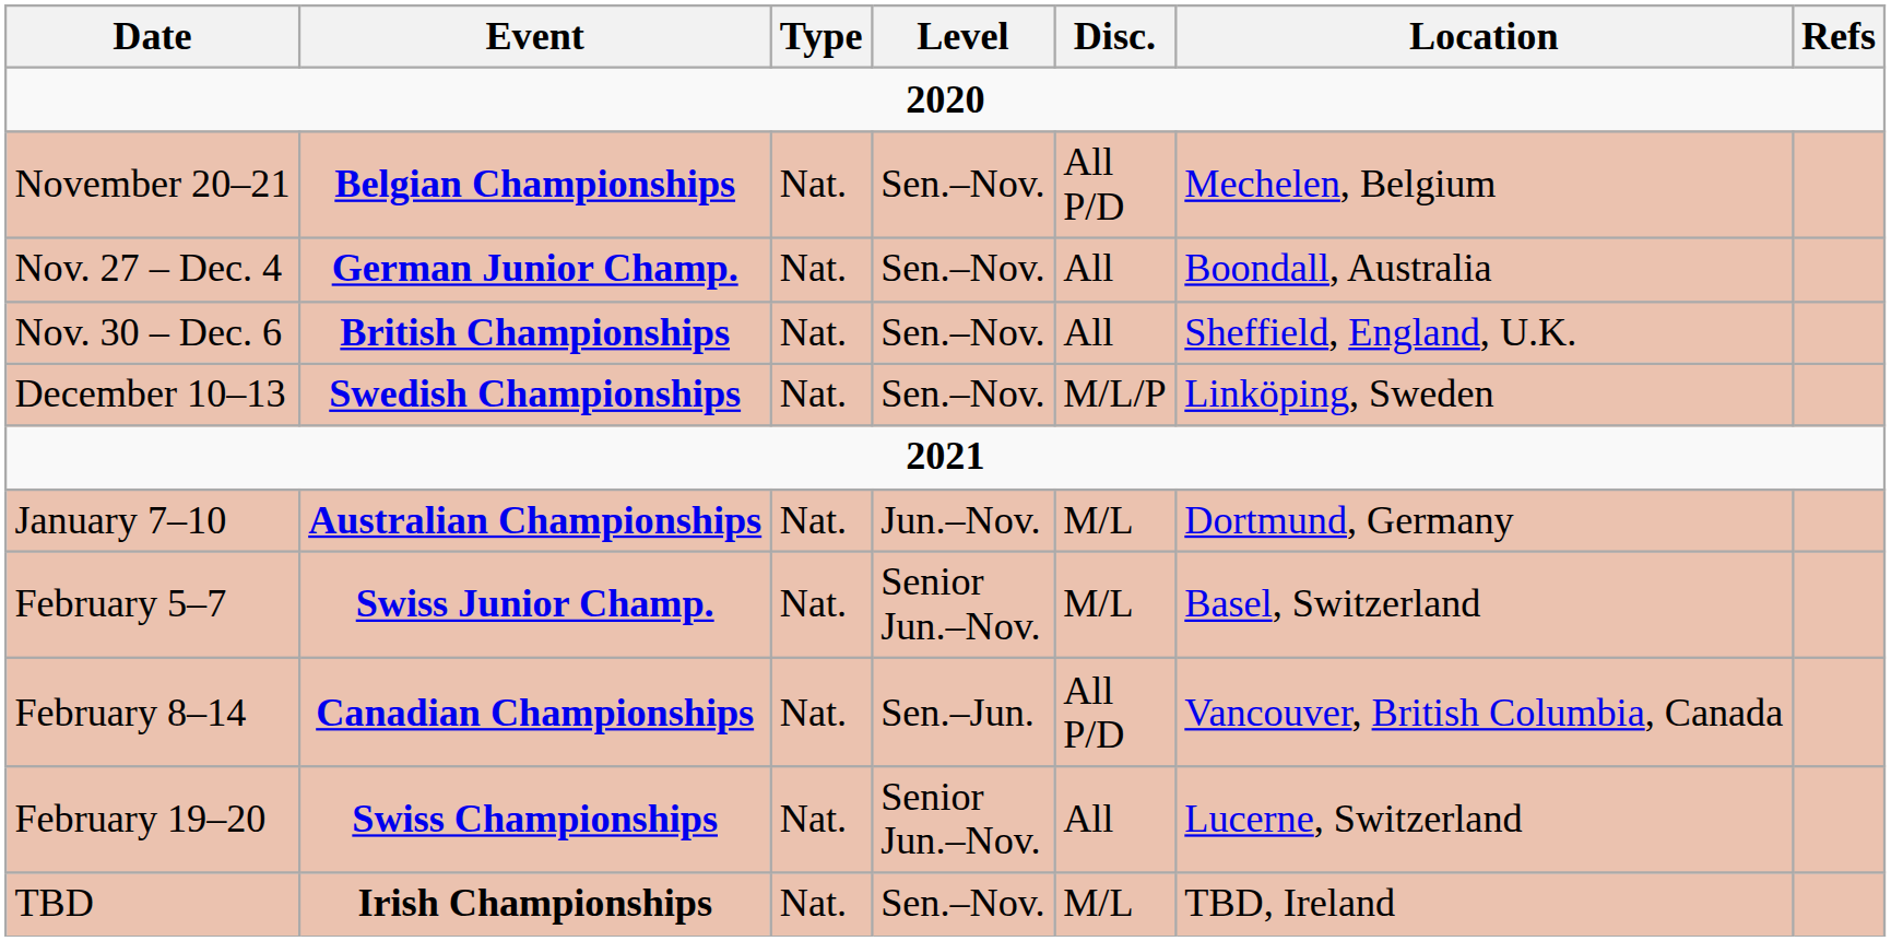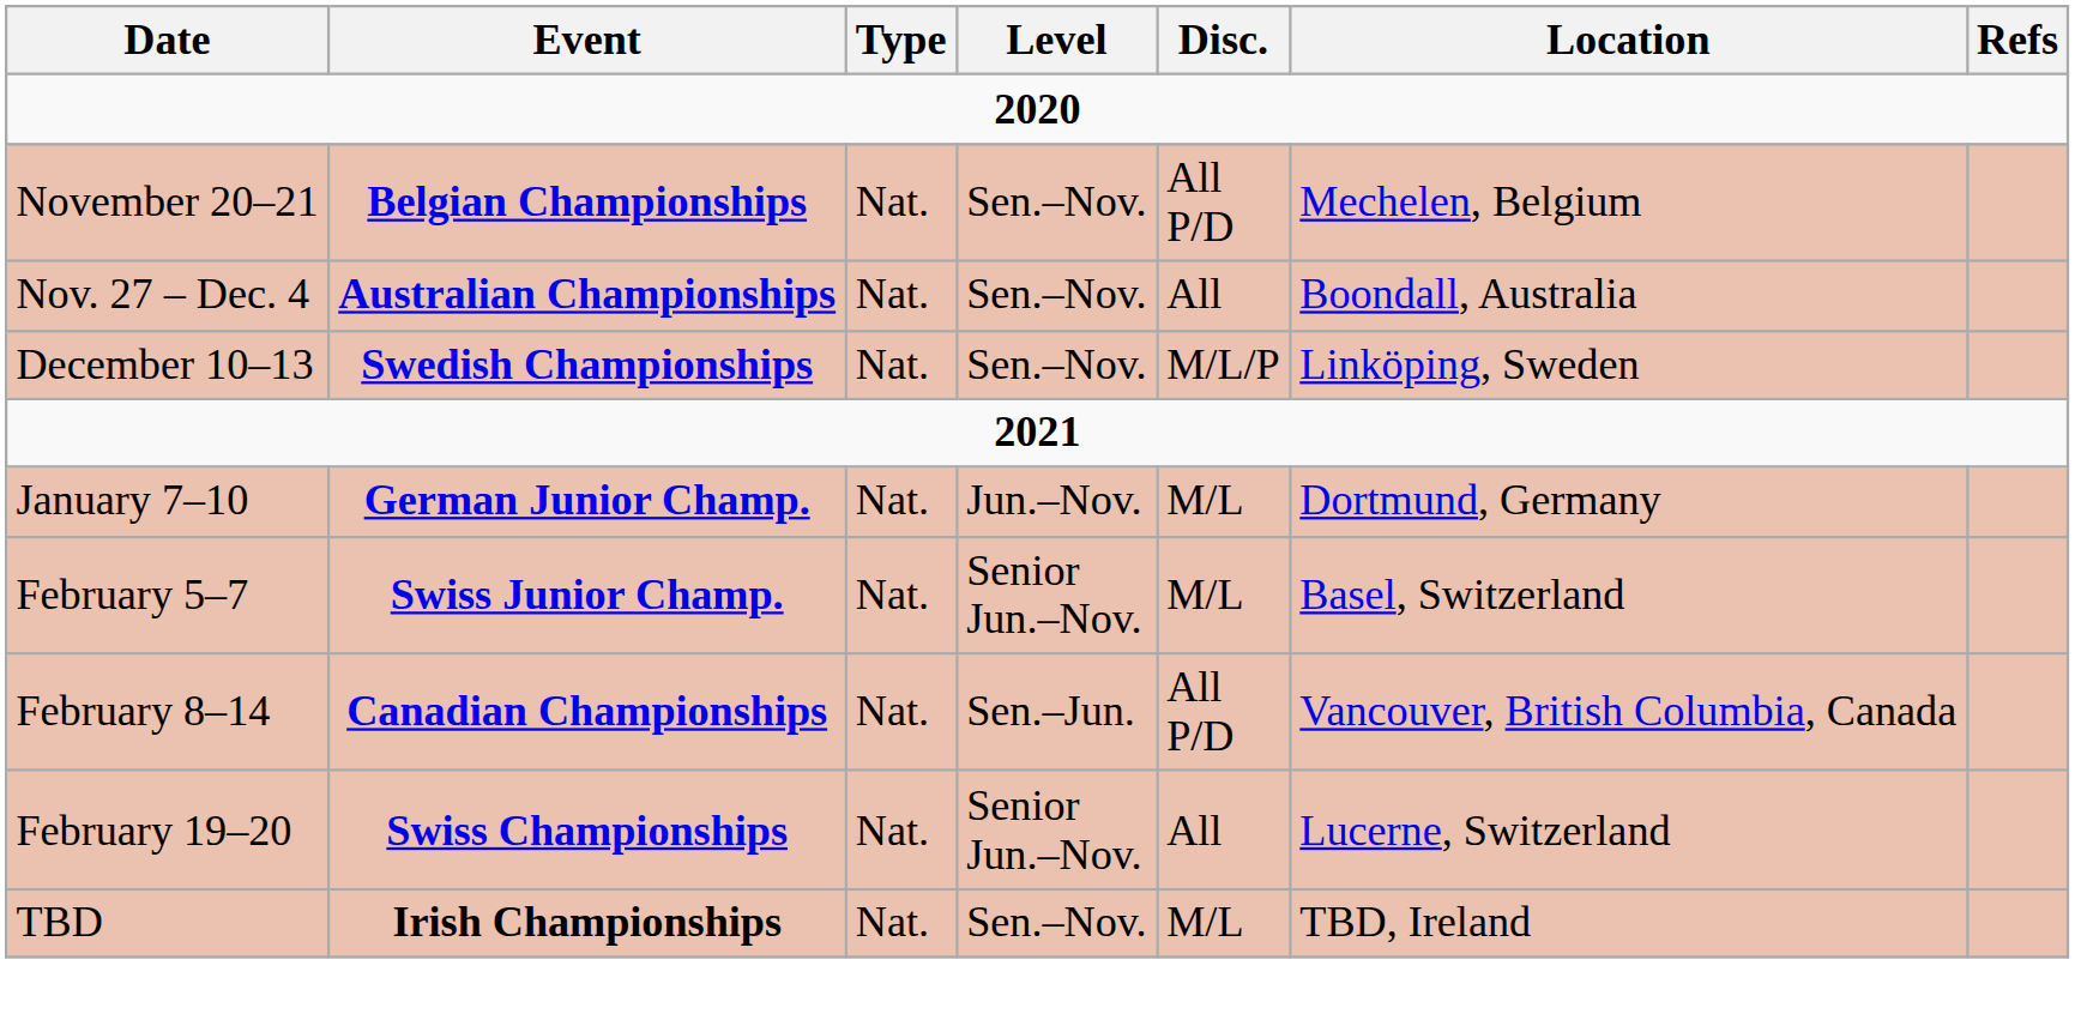Nov. 27 – Dec. 4 | Event: German Junior Champ. -> Australian Championships
- row: Nov. 30 – Dec. 6 | British Championships | Nat. | Sen.–Nov. | All | Sheffield, England, U.K.
January 7–10 | Event: Australian Championships -> German Junior Champ.
